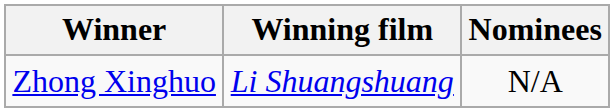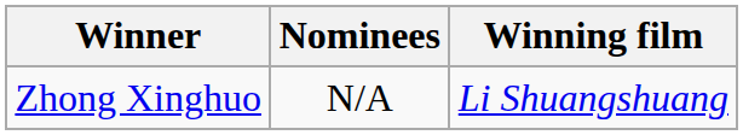columns swapped: Winning film <-> Nominees
